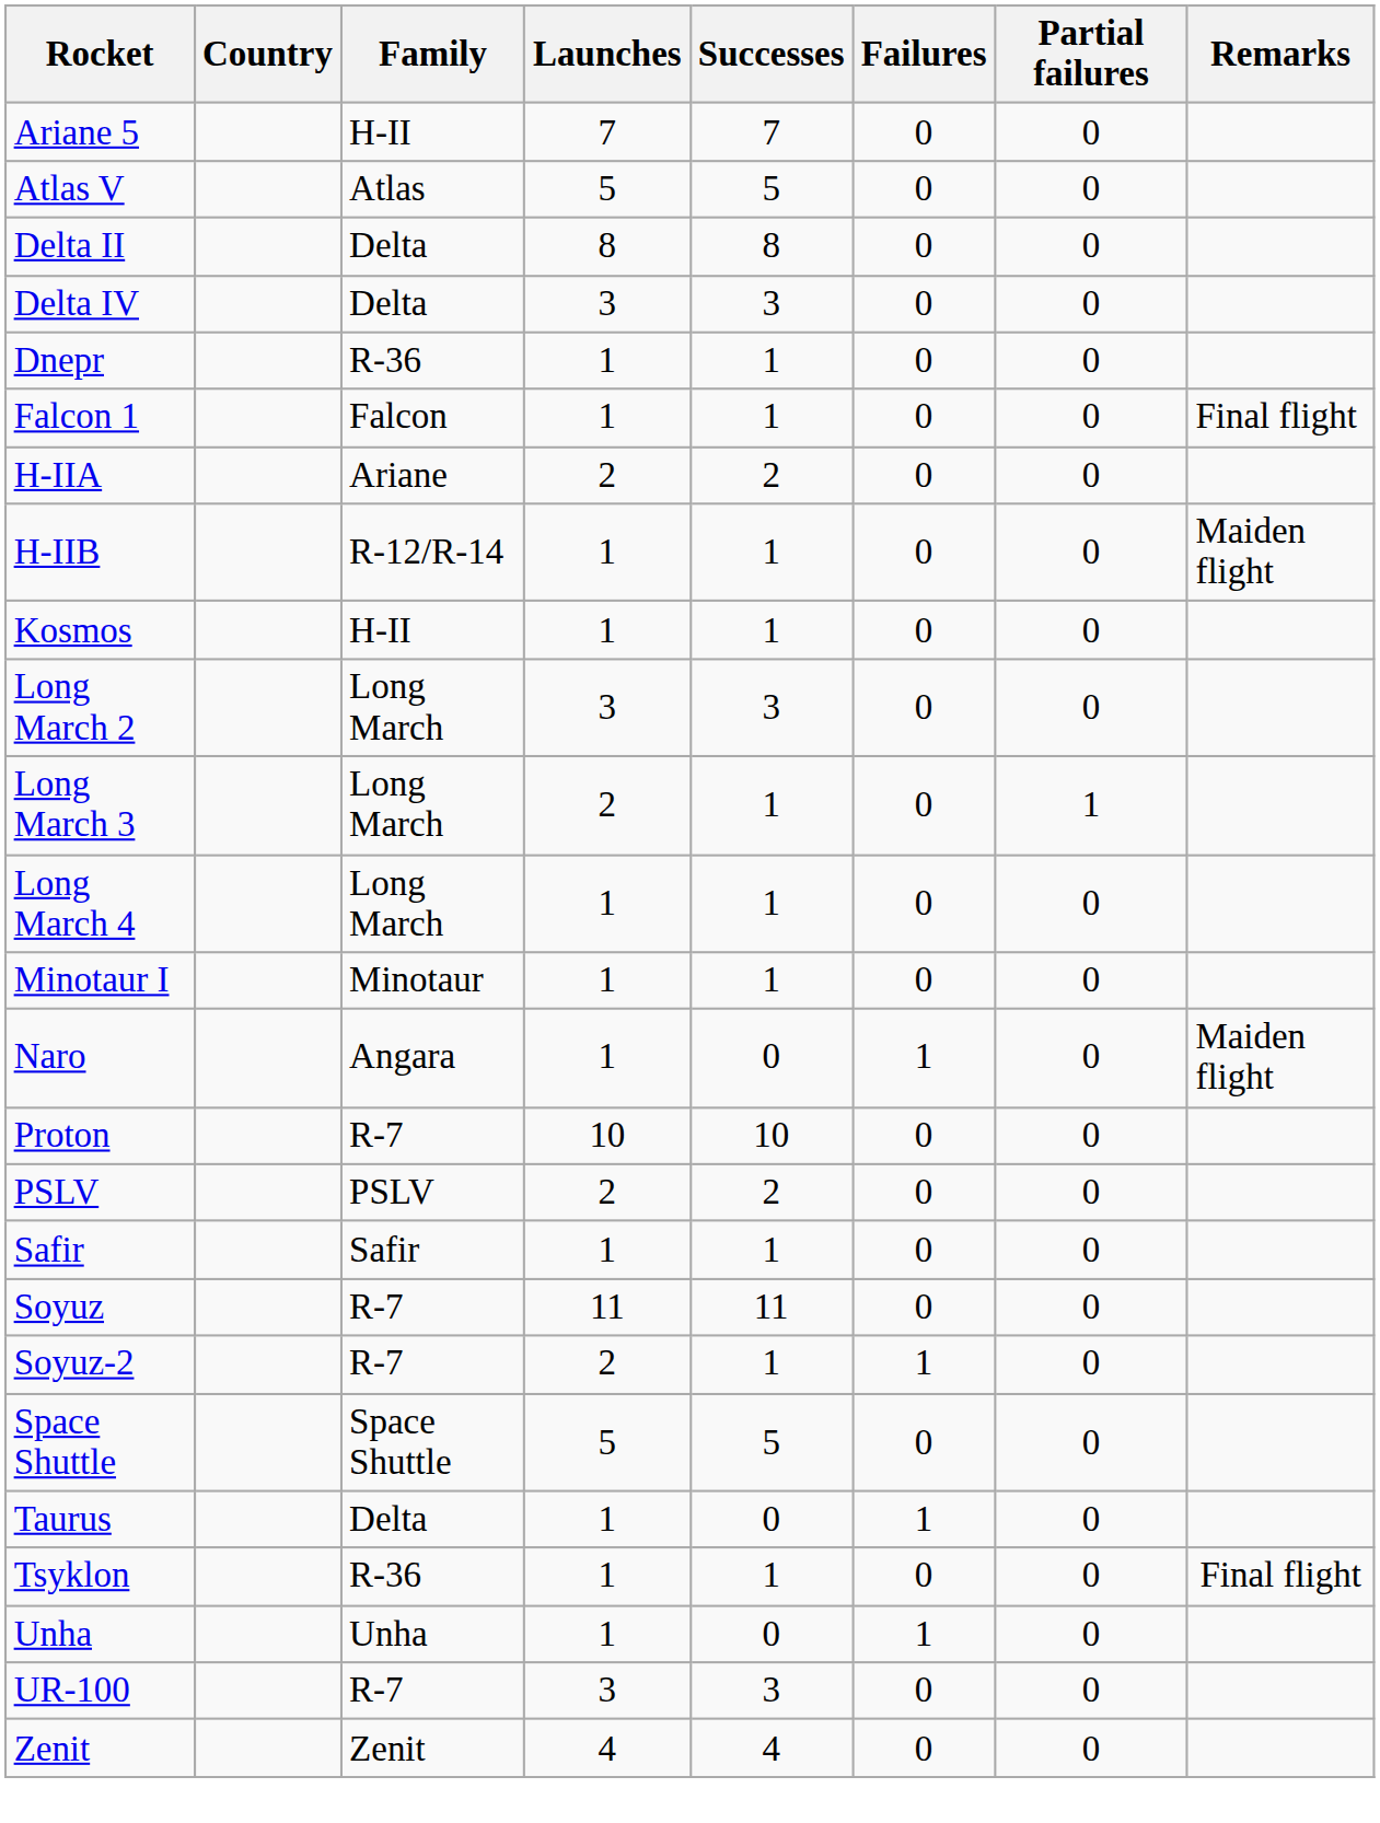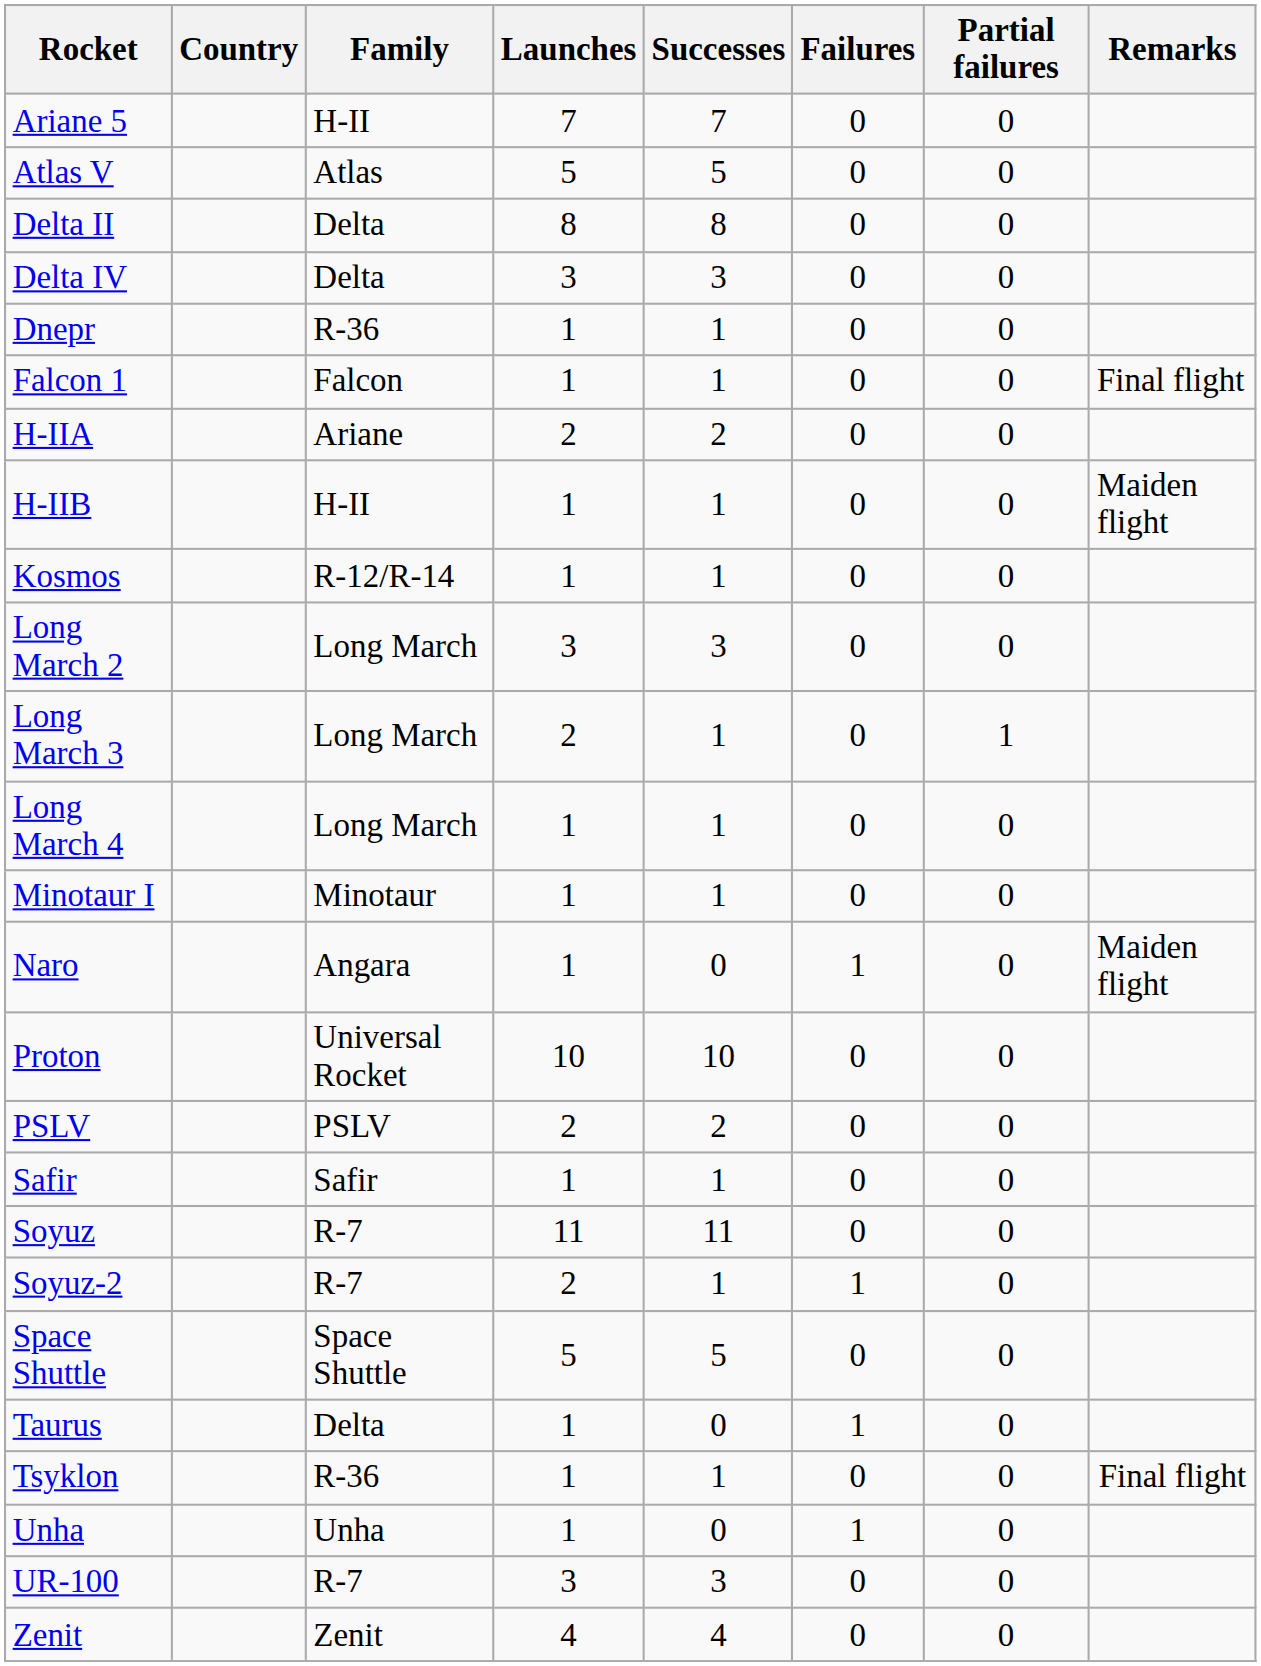H-IIB | Family: R-12/R-14 -> H-II
Kosmos | Family: H-II -> R-12/R-14
Proton | Family: R-7 -> Universal Rocket
